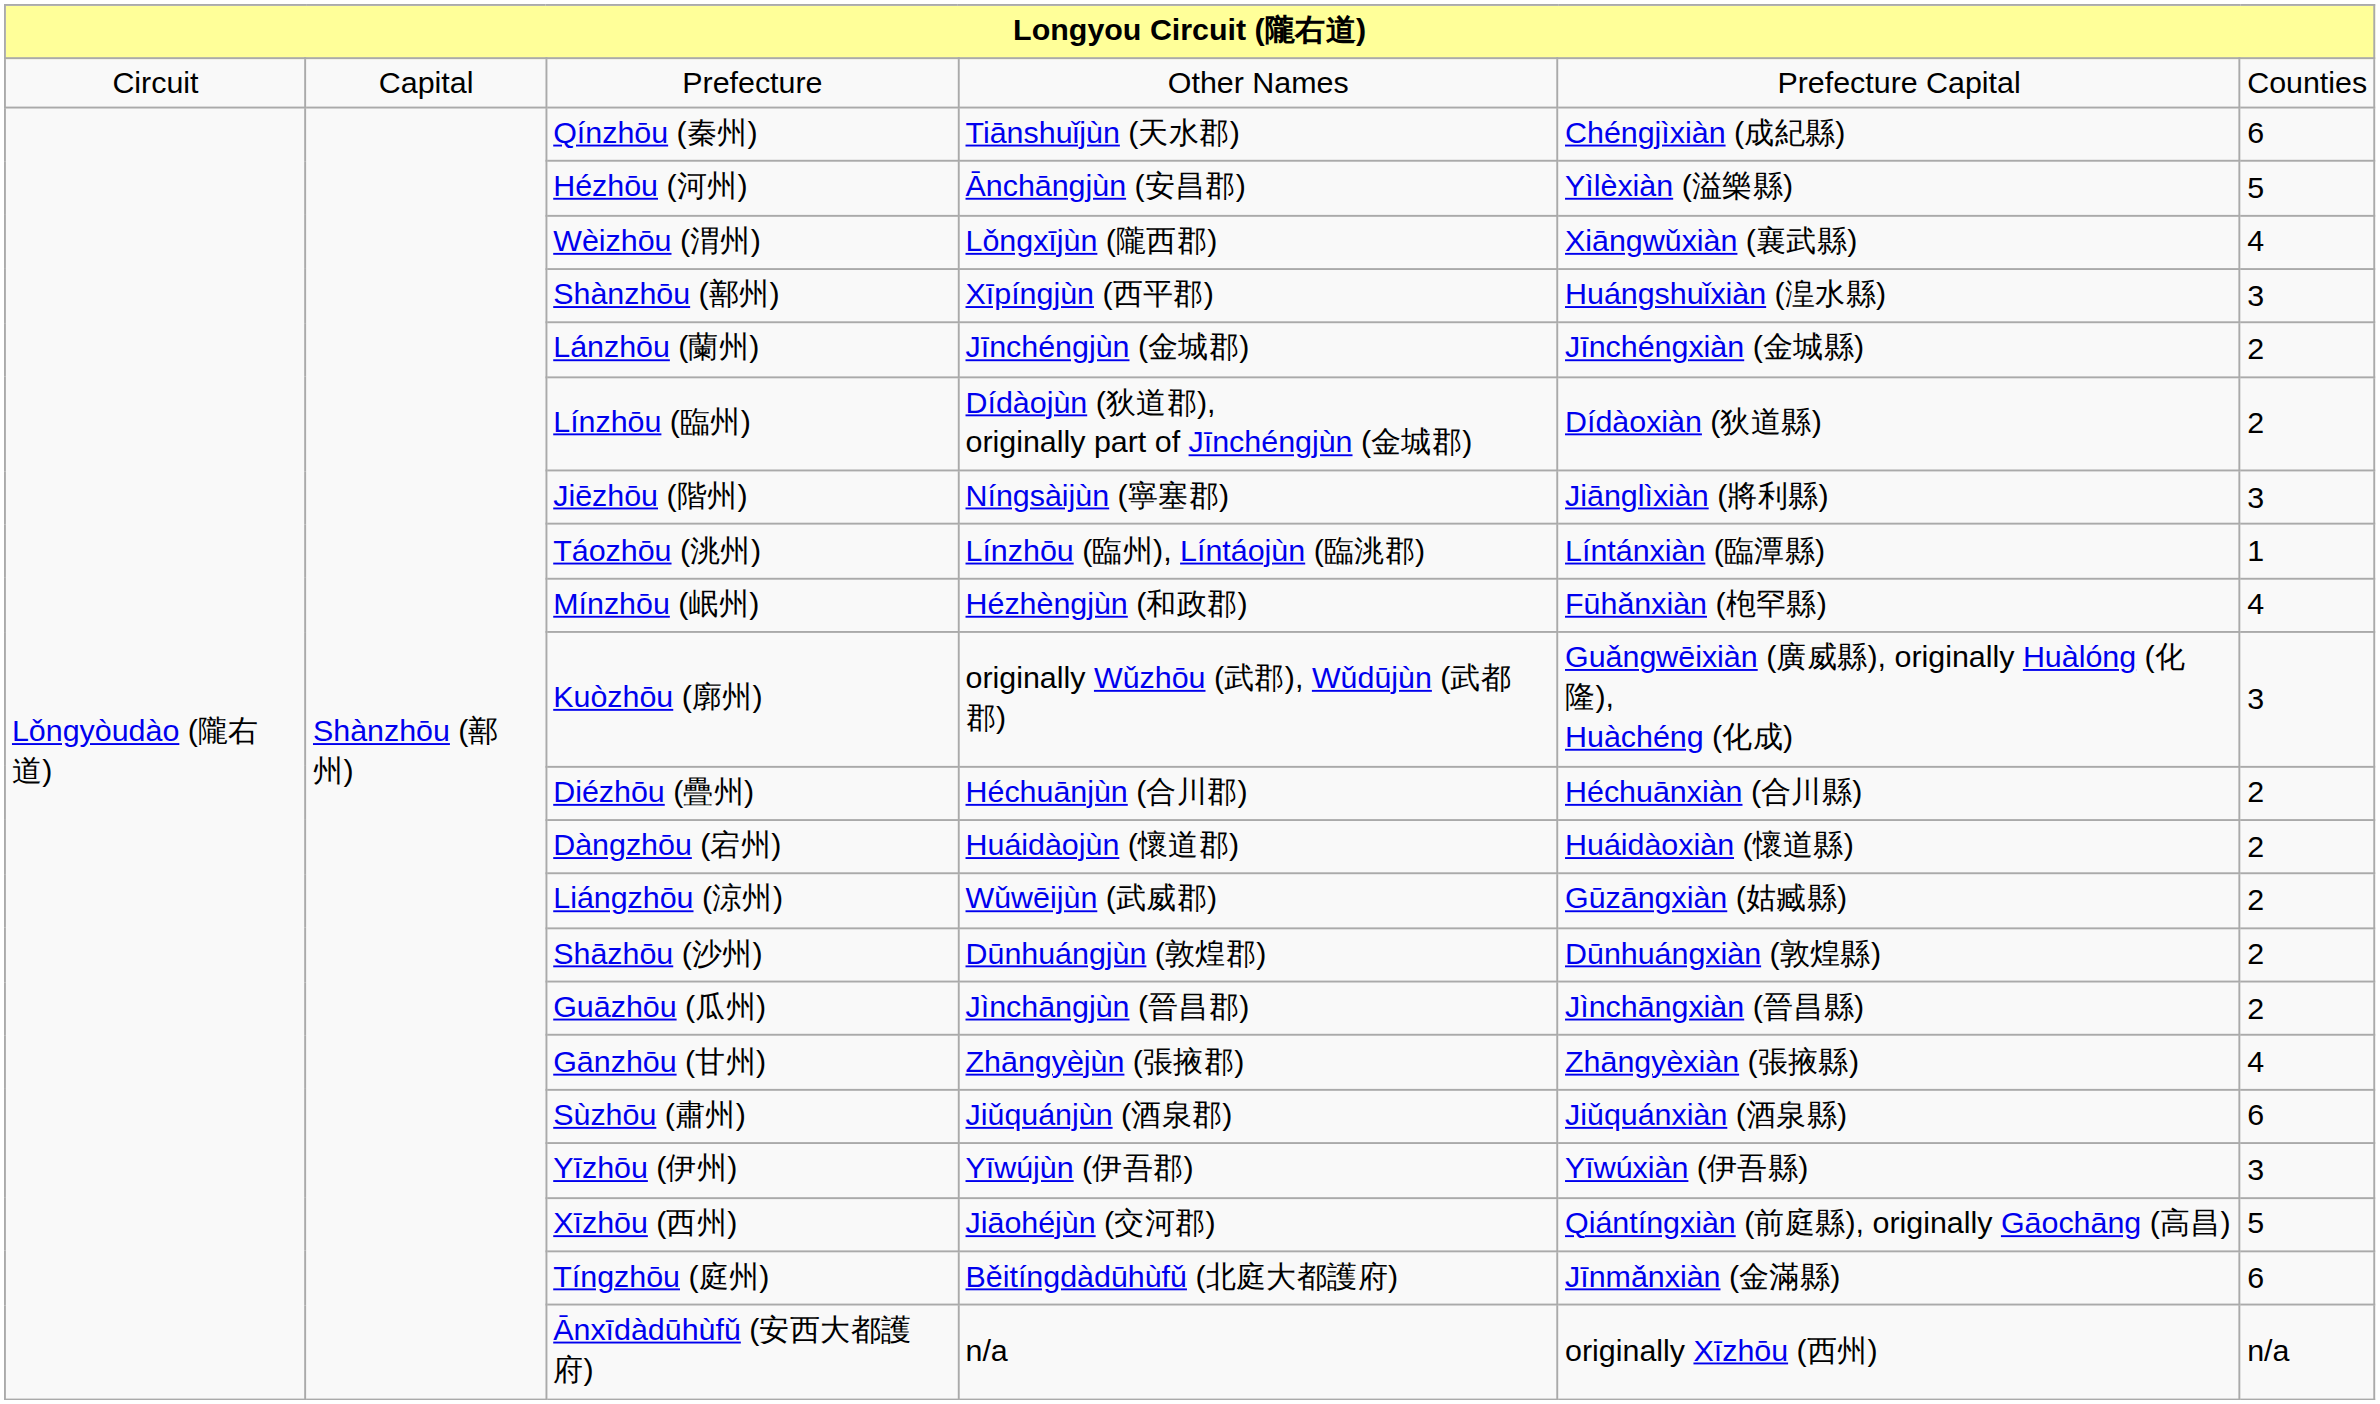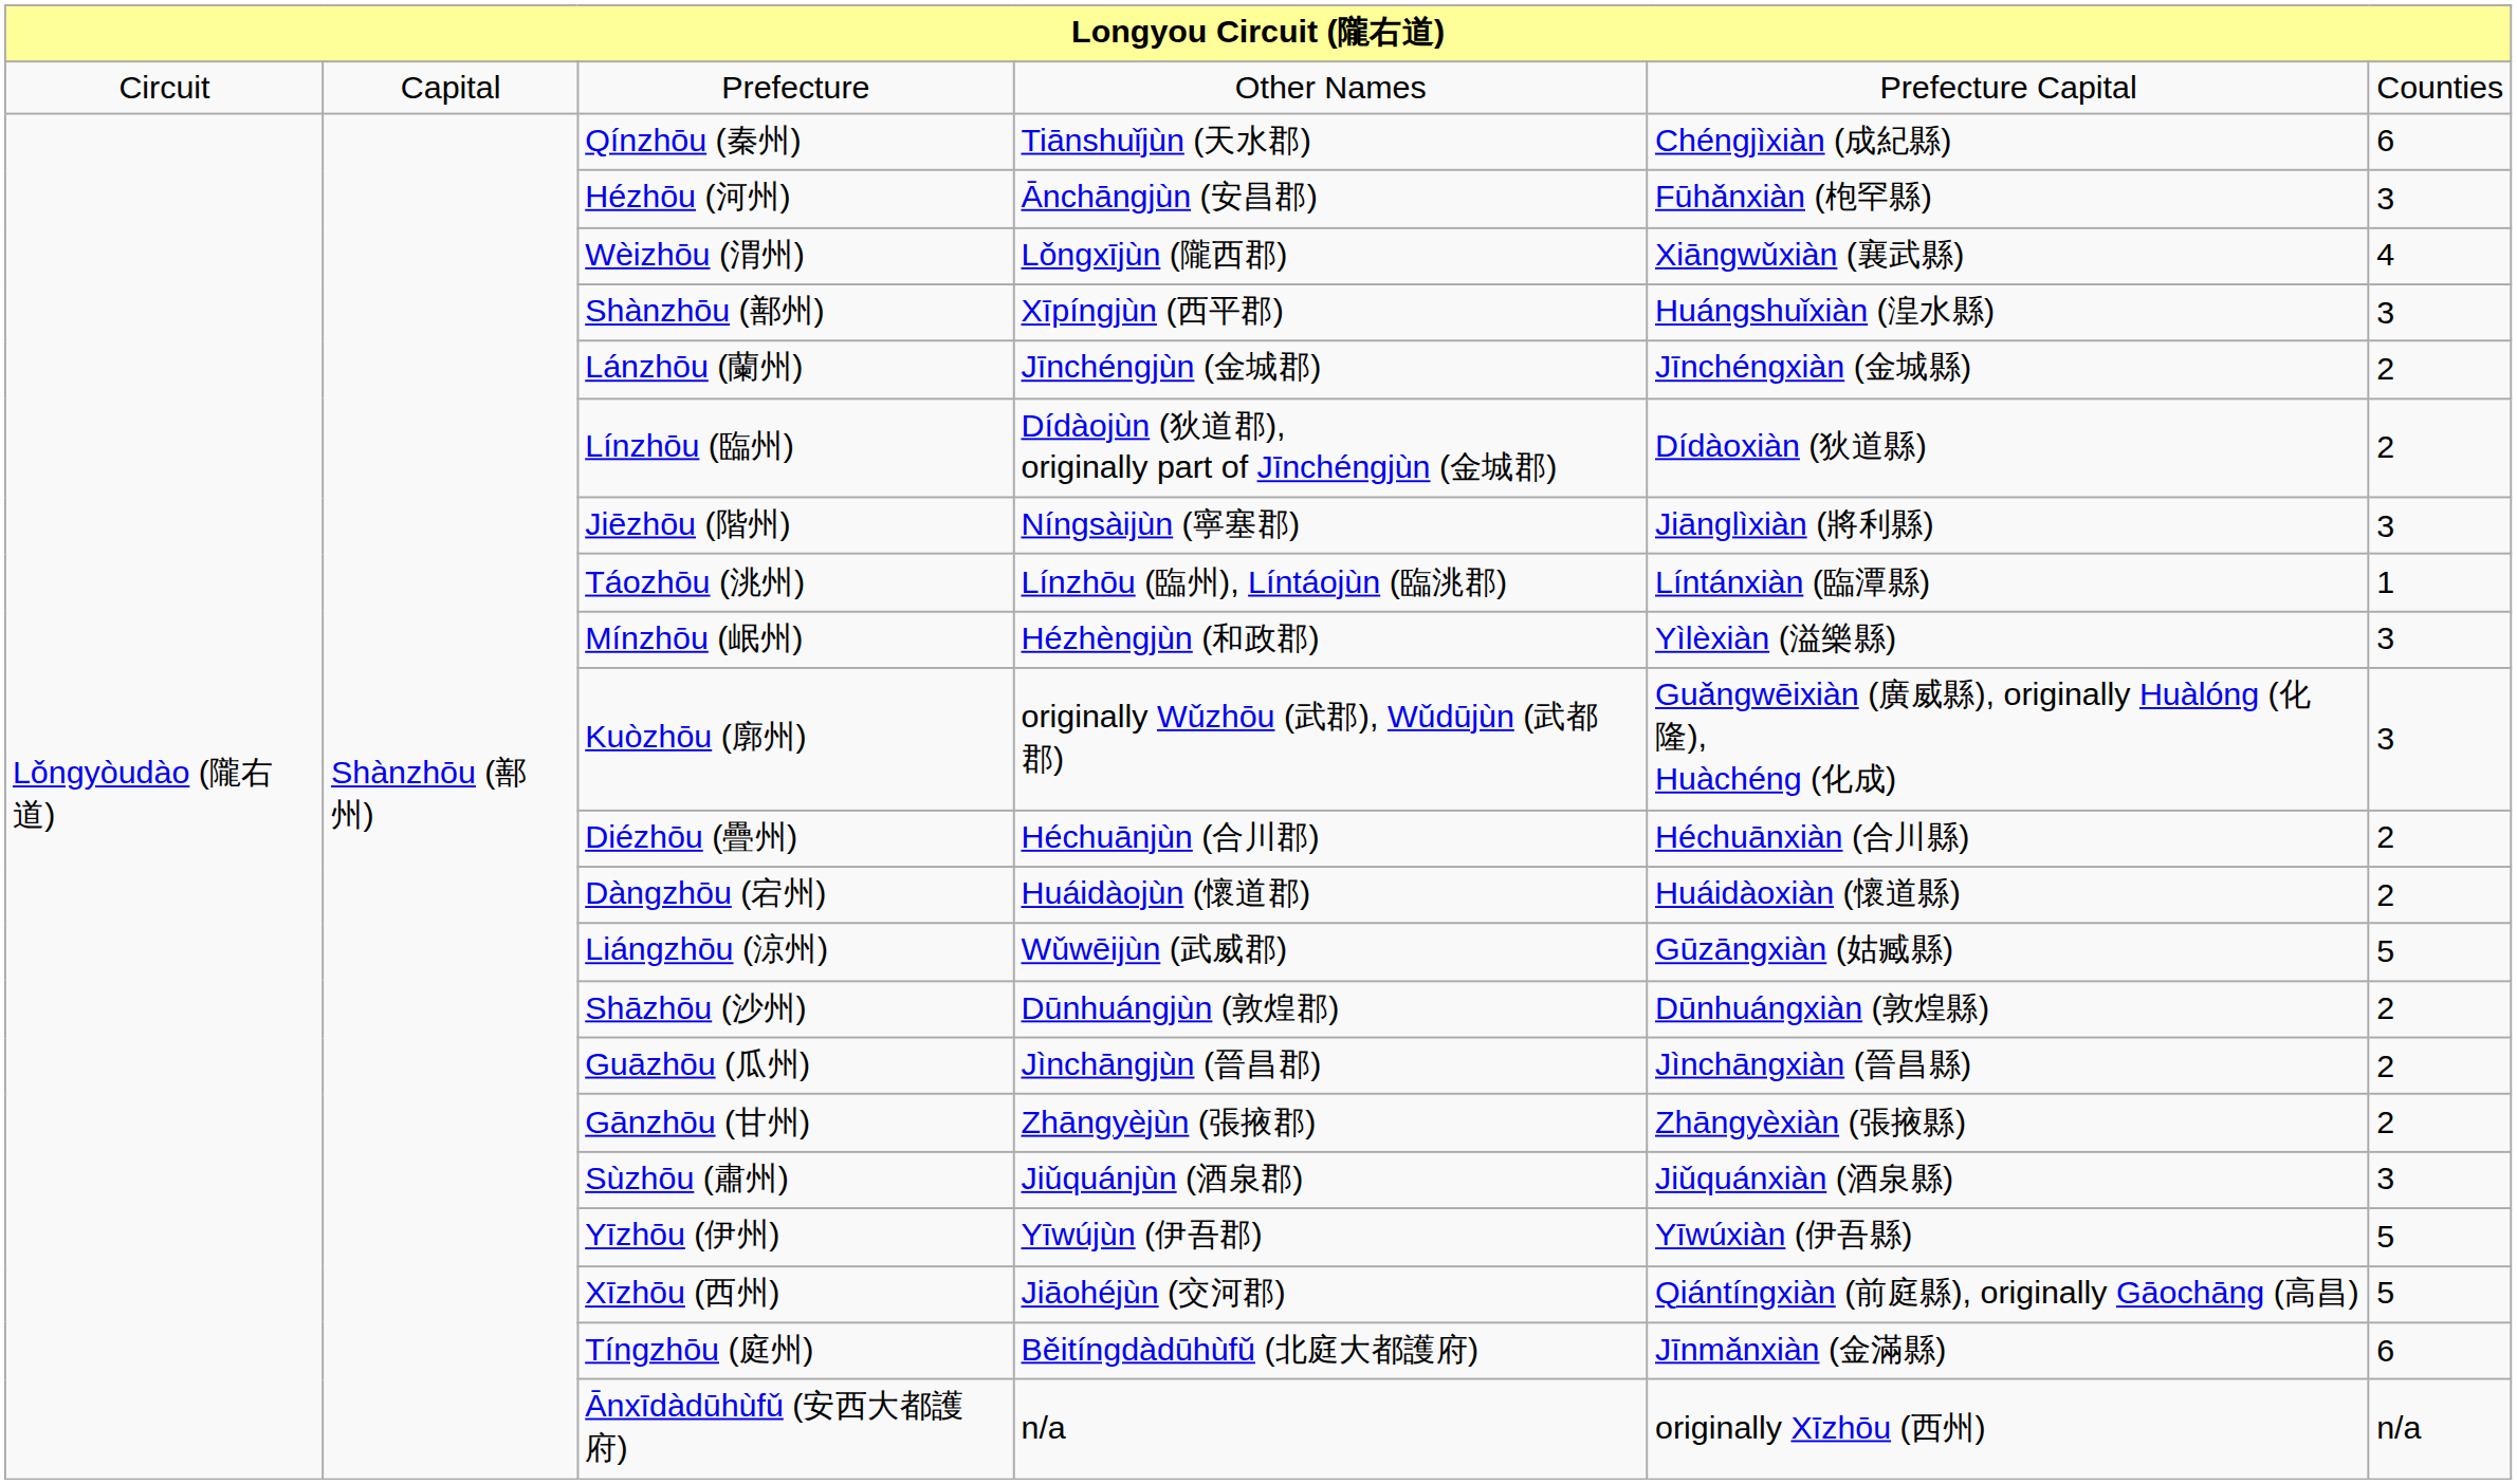Hézhōu (河州) | column 5: Yìlèxiàn (溢樂縣) -> Fūhǎnxiàn (枹罕縣)
Hézhōu (河州) | column 6: 5 -> 3
Mínzhōu (岷州) | column 5: Fūhǎnxiàn (枹罕縣) -> Yìlèxiàn (溢樂縣)
Mínzhōu (岷州) | column 6: 4 -> 3
Liángzhōu (涼州) | column 6: 2 -> 5
Gānzhōu (甘州) | column 6: 4 -> 2
Sùzhōu (肅州) | column 6: 6 -> 3
Yīzhōu (伊州) | column 6: 3 -> 5
